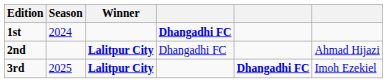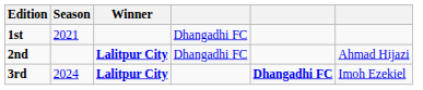1st | Season: 2024 -> 2021
1st | column 4: bold -> normal
3rd | Season: 2025 -> 2024
